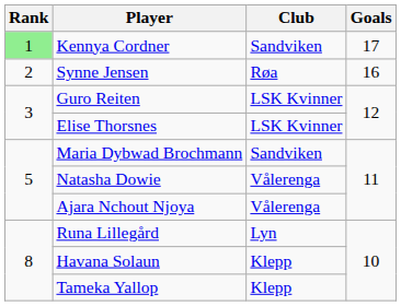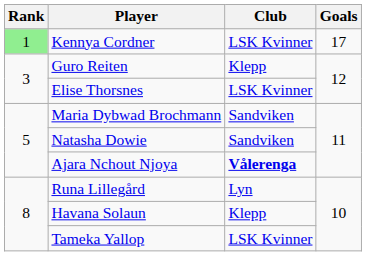Kennya Cordner | Club: Sandviken -> LSK Kvinner
- row: 2 | Synne Jensen | Røa | 16
Guro Reiten | Club: LSK Kvinner -> Klepp
Natasha Dowie | Club: Vålerenga -> Sandviken
Ajara Nchout Njoya | Club: normal -> bold
Tameka Yallop | Club: Klepp -> LSK Kvinner
